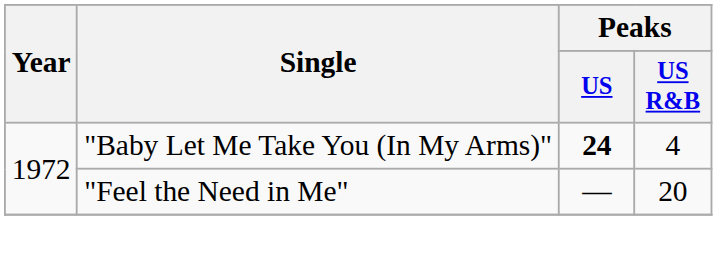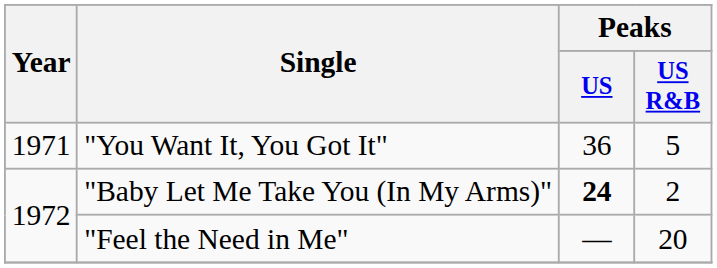+ row: 1971 | "You Want It, You Got It" | 36 | 5
"Baby Let Me Take You (In My Arms)" | Peaks / US R&B: 4 -> 2
